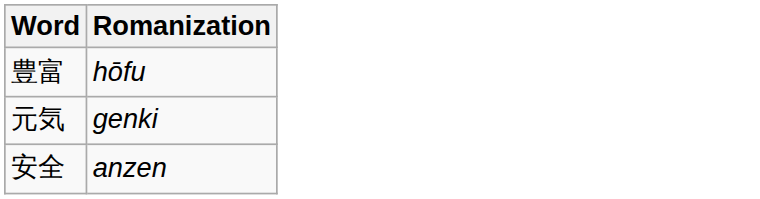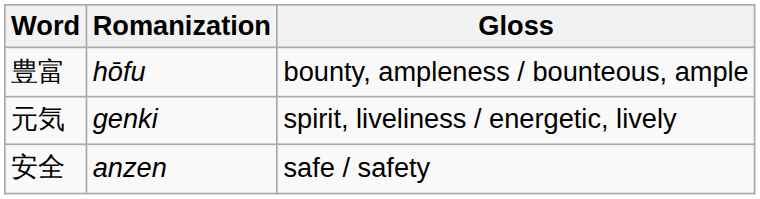+ column: Gloss | bounty, ampleness / bounteous, ample | spirit, liveliness / energetic, lively | safe / safety
